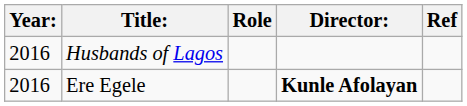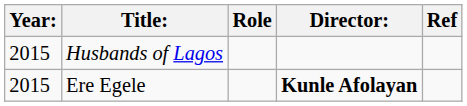Husbands of Lagos | Year:: 2016 -> 2015
Ere Egele | Year:: 2016 -> 2015
